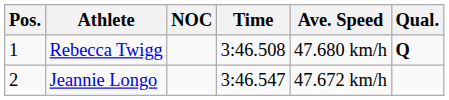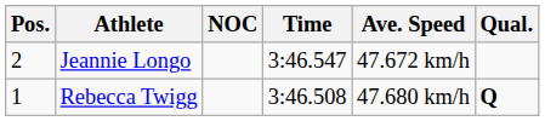rows swapped: Rebecca Twigg <-> Jeannie Longo
